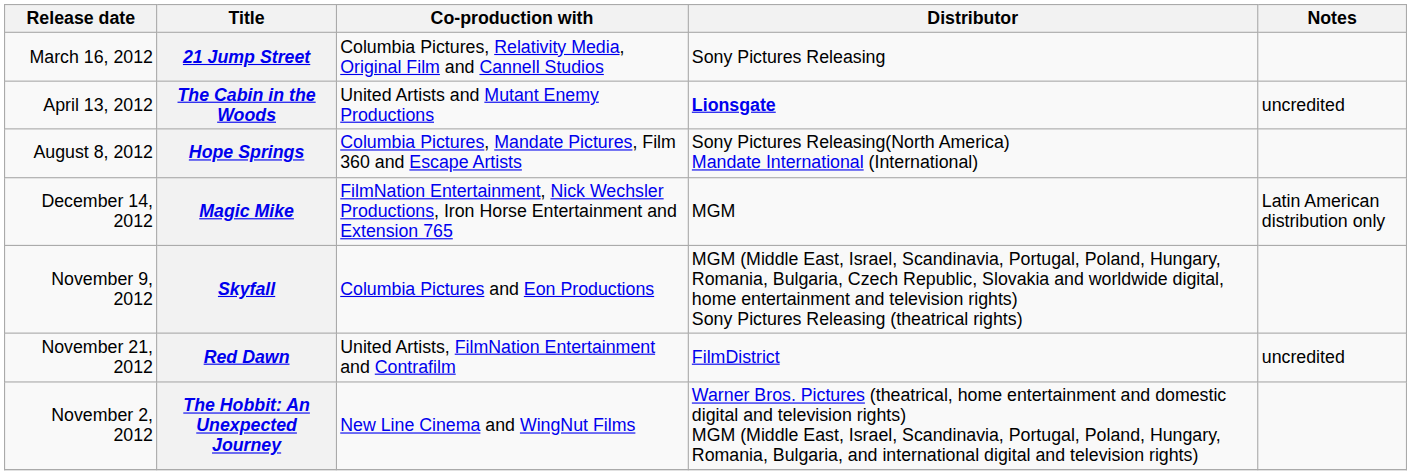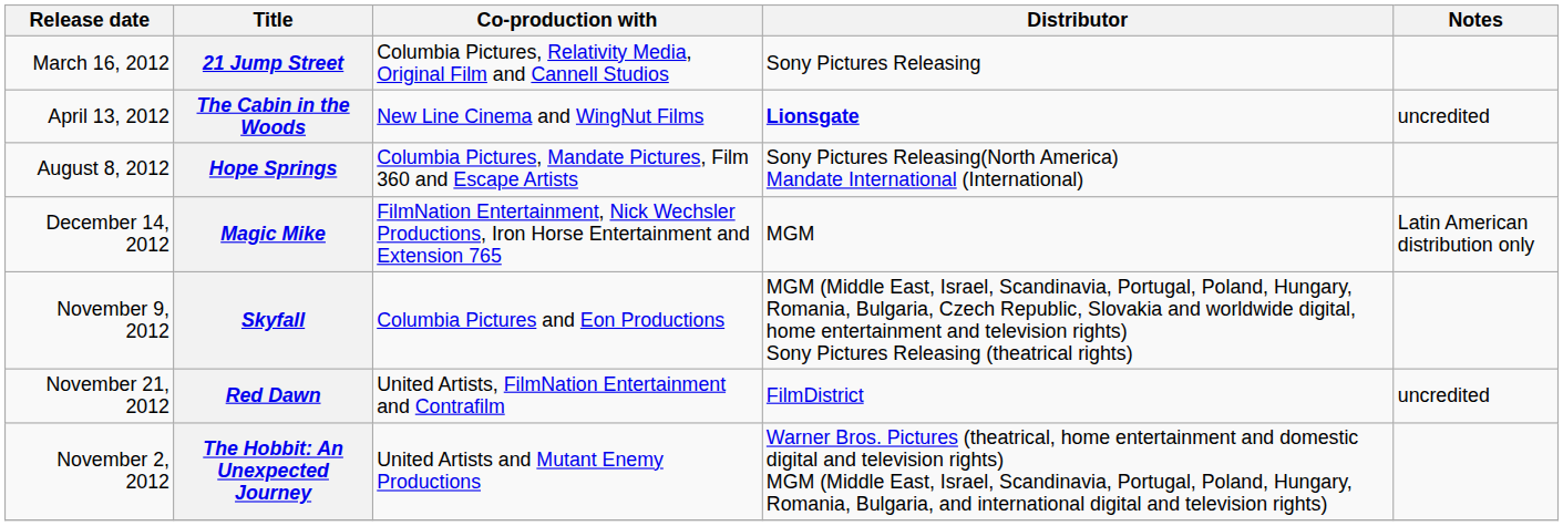The Cabin in the Woods | Co-production with: United Artists and Mutant Enemy Productions -> New Line Cinema and WingNut Films
The Hobbit: An Unexpected Journey | Co-production with: New Line Cinema and WingNut Films -> United Artists and Mutant Enemy Productions
